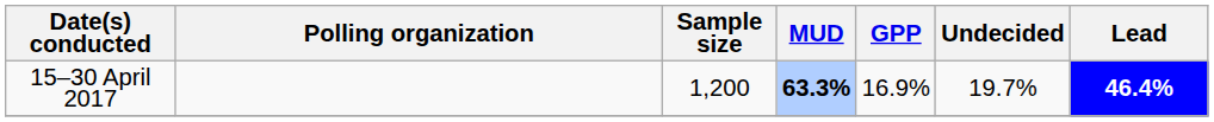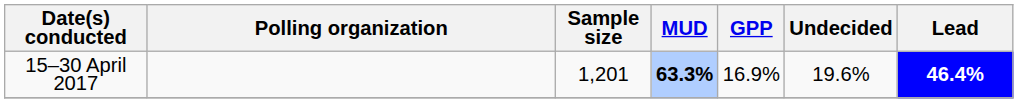15–30 April 2017 | Sample size: 1,200 -> 1,201
15–30 April 2017 | Undecided: 19.7% -> 19.6%
